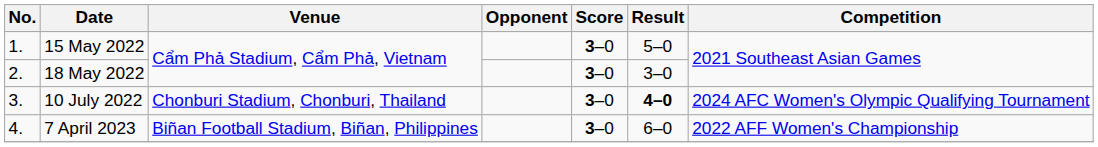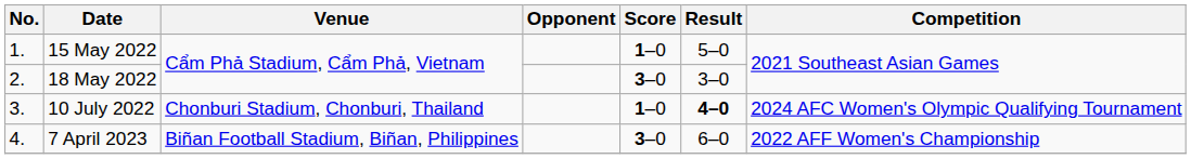15 May 2022 | Score: 3–0 -> 1–0
10 July 2022 | Score: 3–0 -> 1–0
